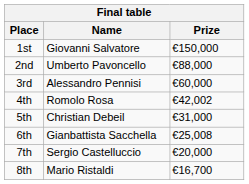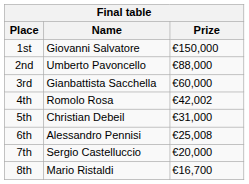3rd | Name: Alessandro Pennisi -> Gianbattista Sacchella
6th | Name: Gianbattista Sacchella -> Alessandro Pennisi
